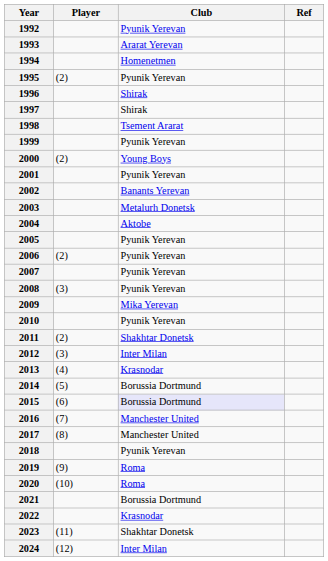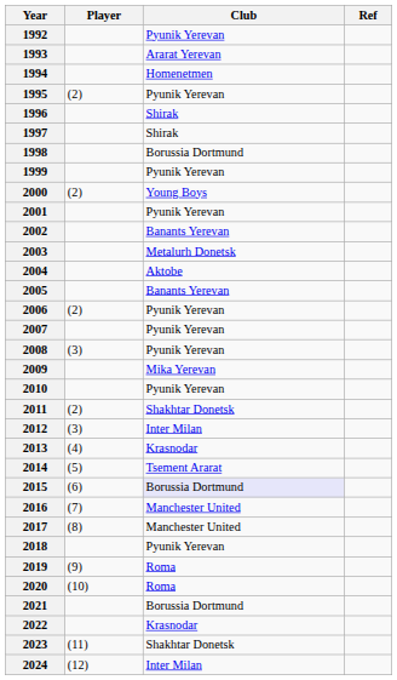1998 | Club: Tsement Ararat -> Borussia Dortmund
2005 | Club: Pyunik Yerevan -> Banants Yerevan
2014 | Club: Borussia Dortmund -> Tsement Ararat
